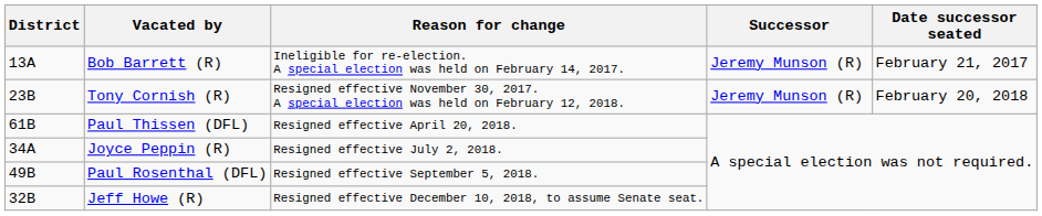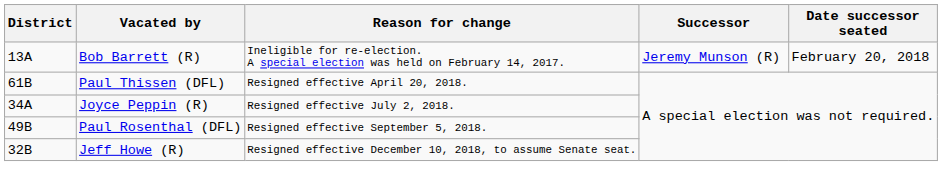Bob Barrett (R) | Date successor seated: February 21, 2017 -> February 20, 2018
- row: 23B | Tony Cornish (R) | Resigned effective November 30, 2017. A special election was held on February 12, 2018. | Jeremy Munson (R) | February 20, 2018
